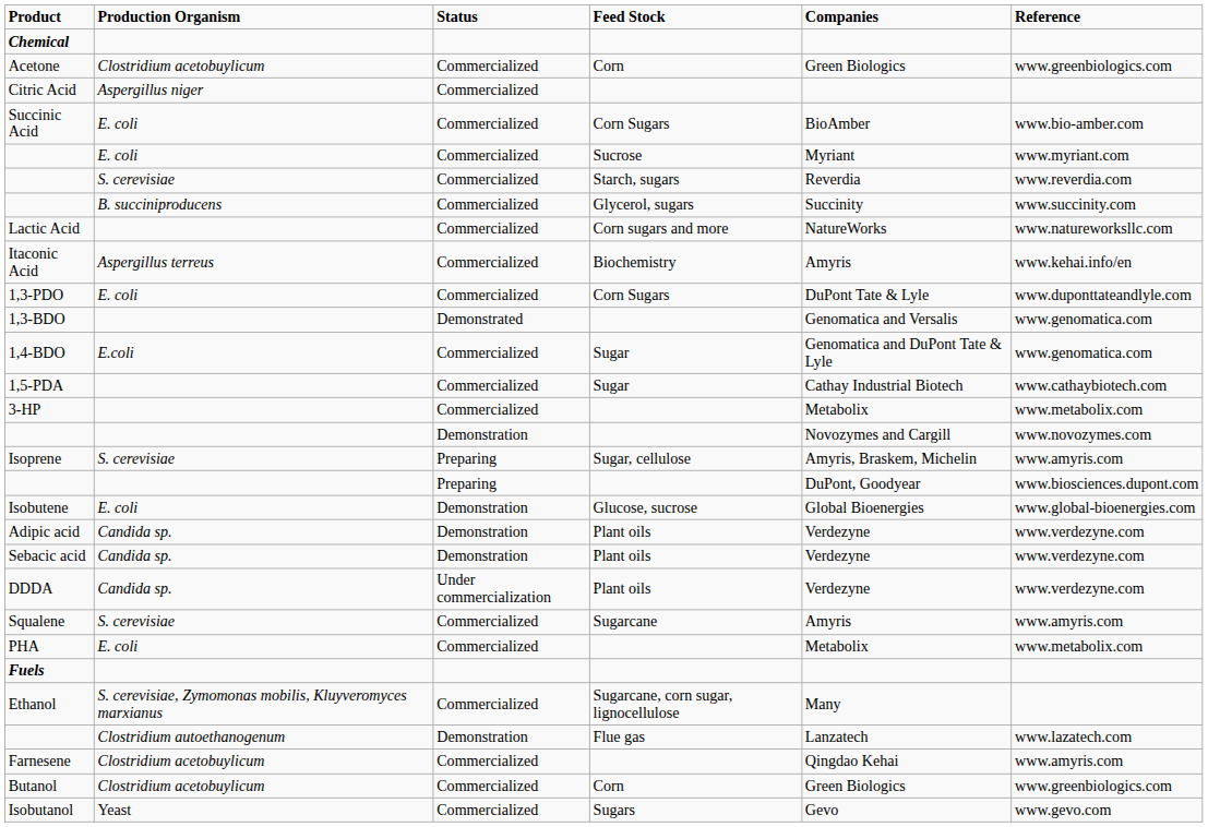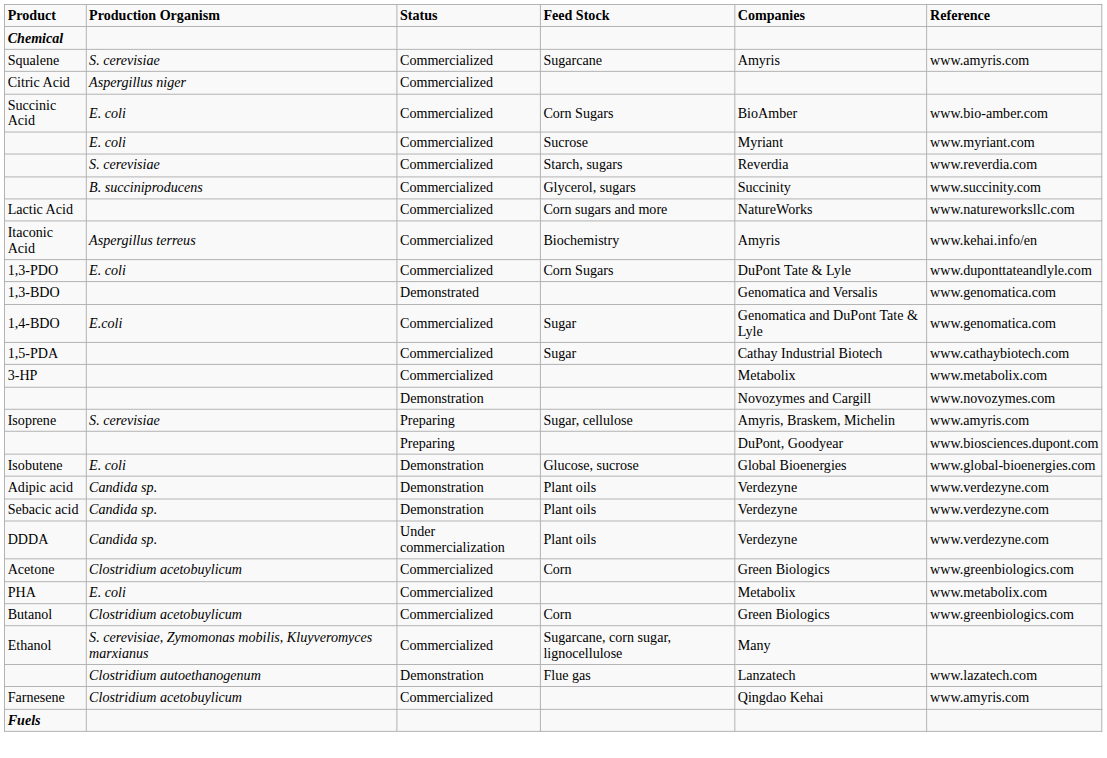rows swapped: Acetone <-> Squalene
rows swapped: Fuels <-> Butanol
- row: Isobutanol | Yeast | Commercialized | Sugars | Gevo | www.gevo.com
